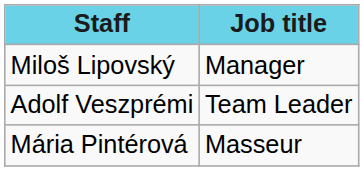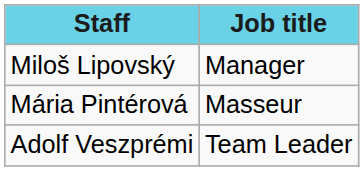rows swapped: Adolf Veszprémi <-> Mária Pintérová
